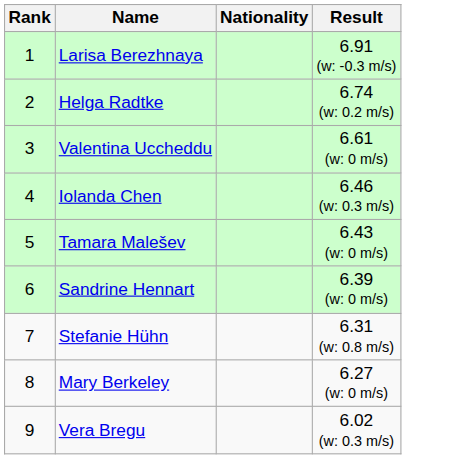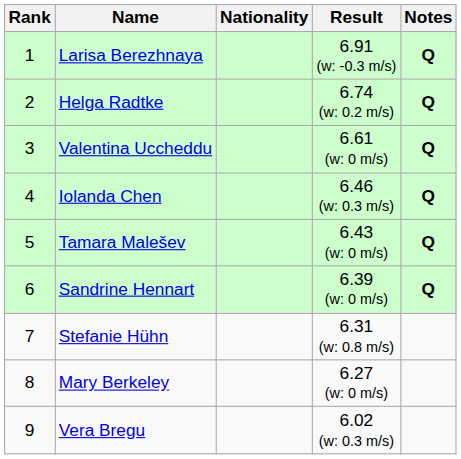+ column: Notes | Q | Q | Q | Q | Q | Q
